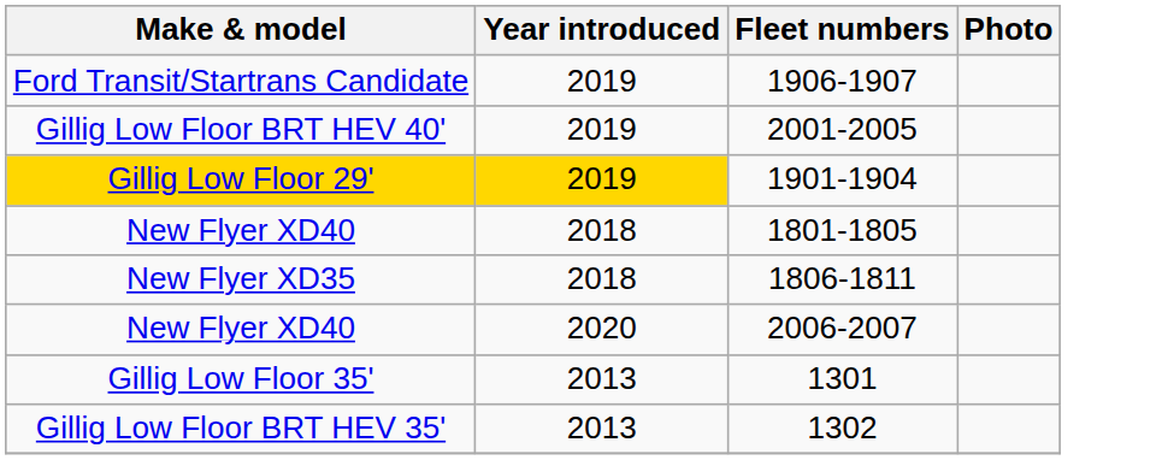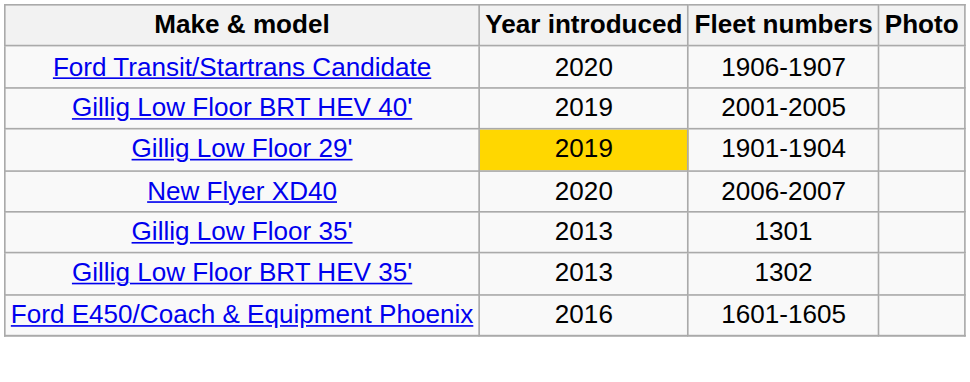1906-1907 | Year introduced: 2019 -> 2020
1901-1904 | Make & model: gold background -> no background
- row: New Flyer XD40 | 2018 | 1801-1805
- row: New Flyer XD35 | 2018 | 1806-1811
+ row: Ford E450/Coach & Equipment Phoenix | 2016 | 1601-1605
